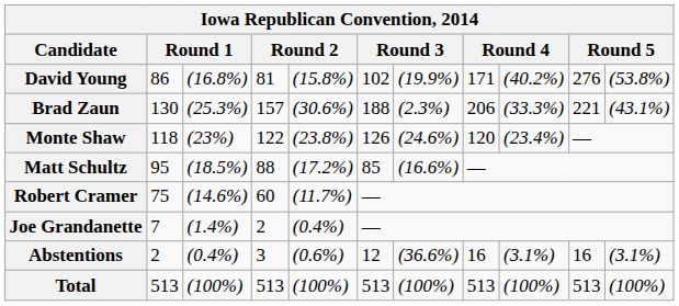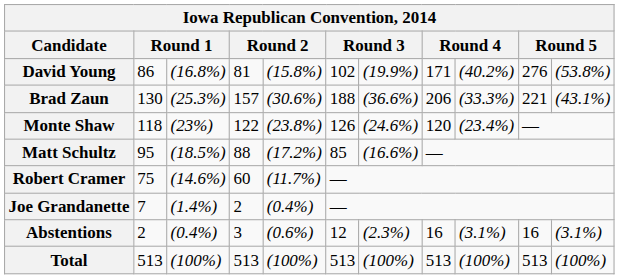Brad Zaun | column 7: (2.3%) -> (36.6%)
Abstentions | column 7: (36.6%) -> (2.3%)
